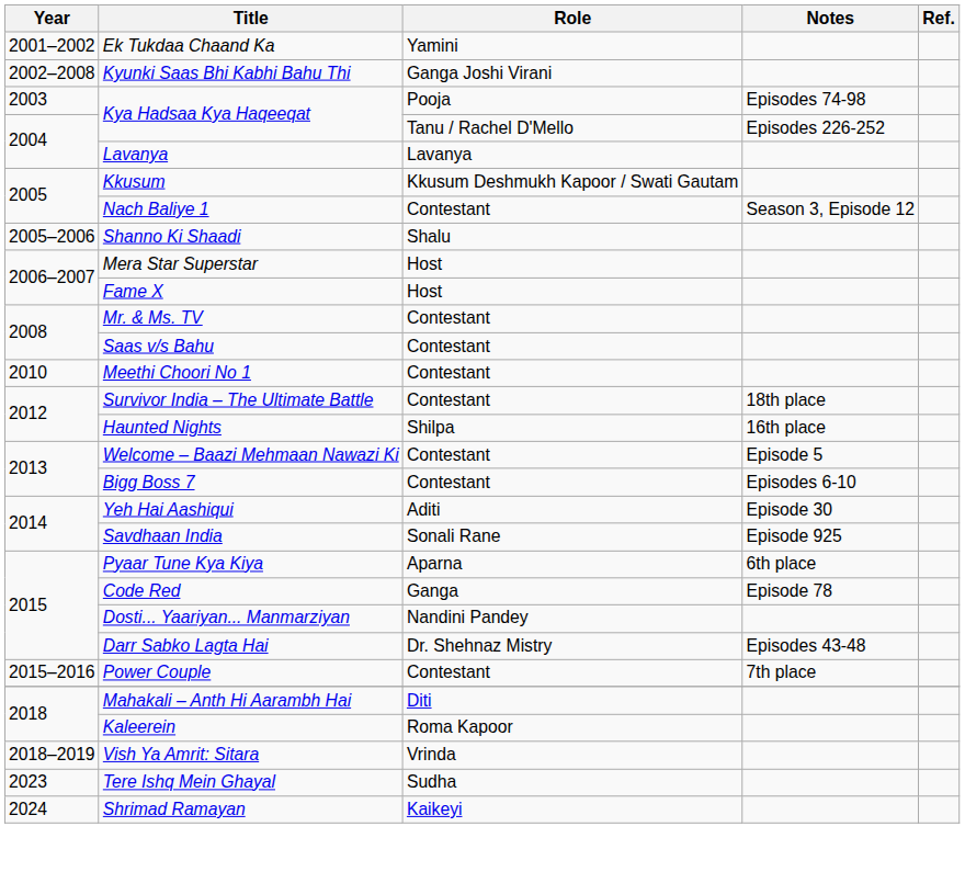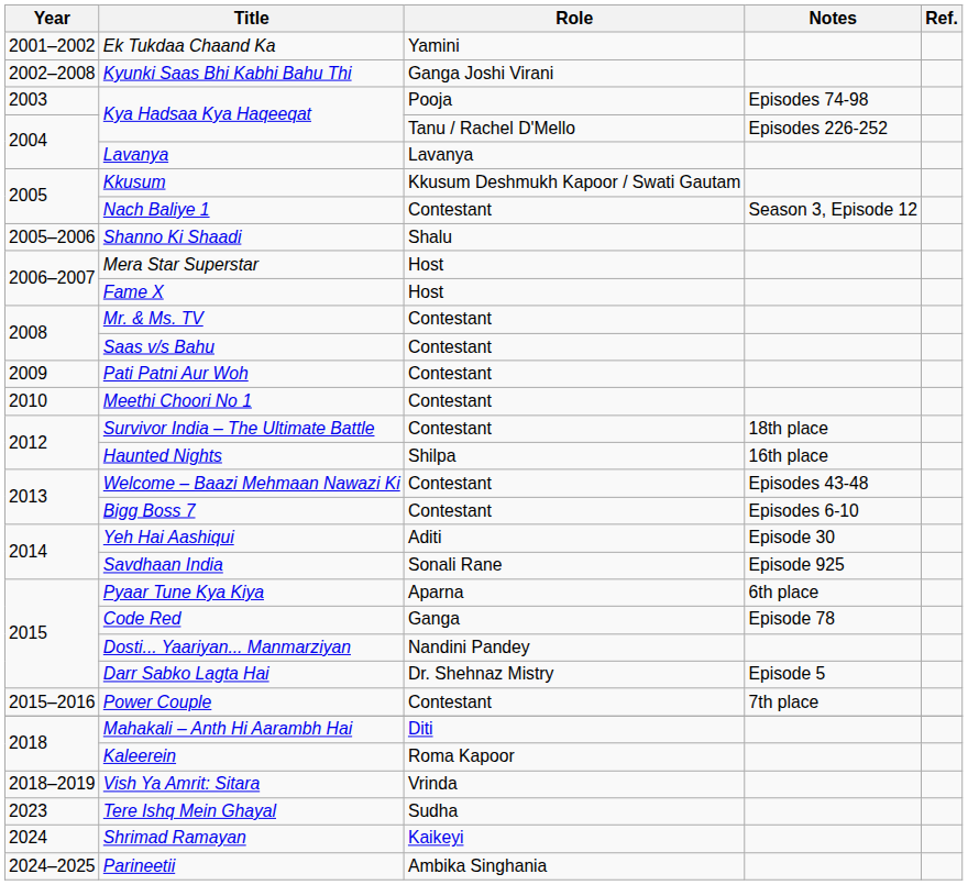+ row: 2009 | Pati Patni Aur Woh | Contestant
Welcome – Baazi Mehmaan Nawazi Ki | Notes: Episode 5 -> Episodes 43-48
Darr Sabko Lagta Hai | Notes: Episodes 43-48 -> Episode 5
+ row: 2024–2025 | Parineetii | Ambika Singhania
